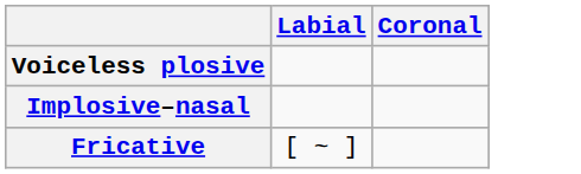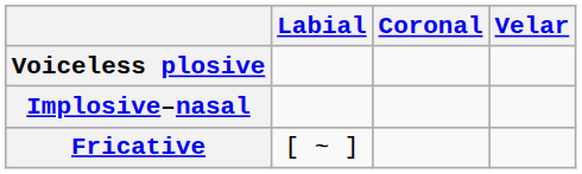+ column: Velar
